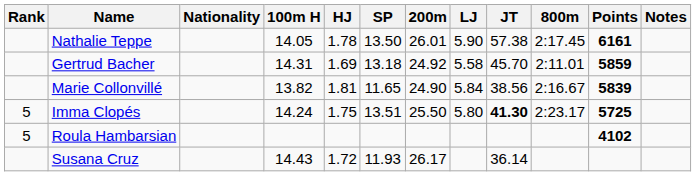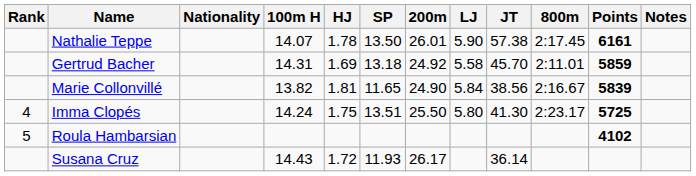Nathalie Teppe | 100m H: 14.05 -> 14.07
Imma Clopés | Rank: 5 -> 4
Imma Clopés | JT: bold -> normal
